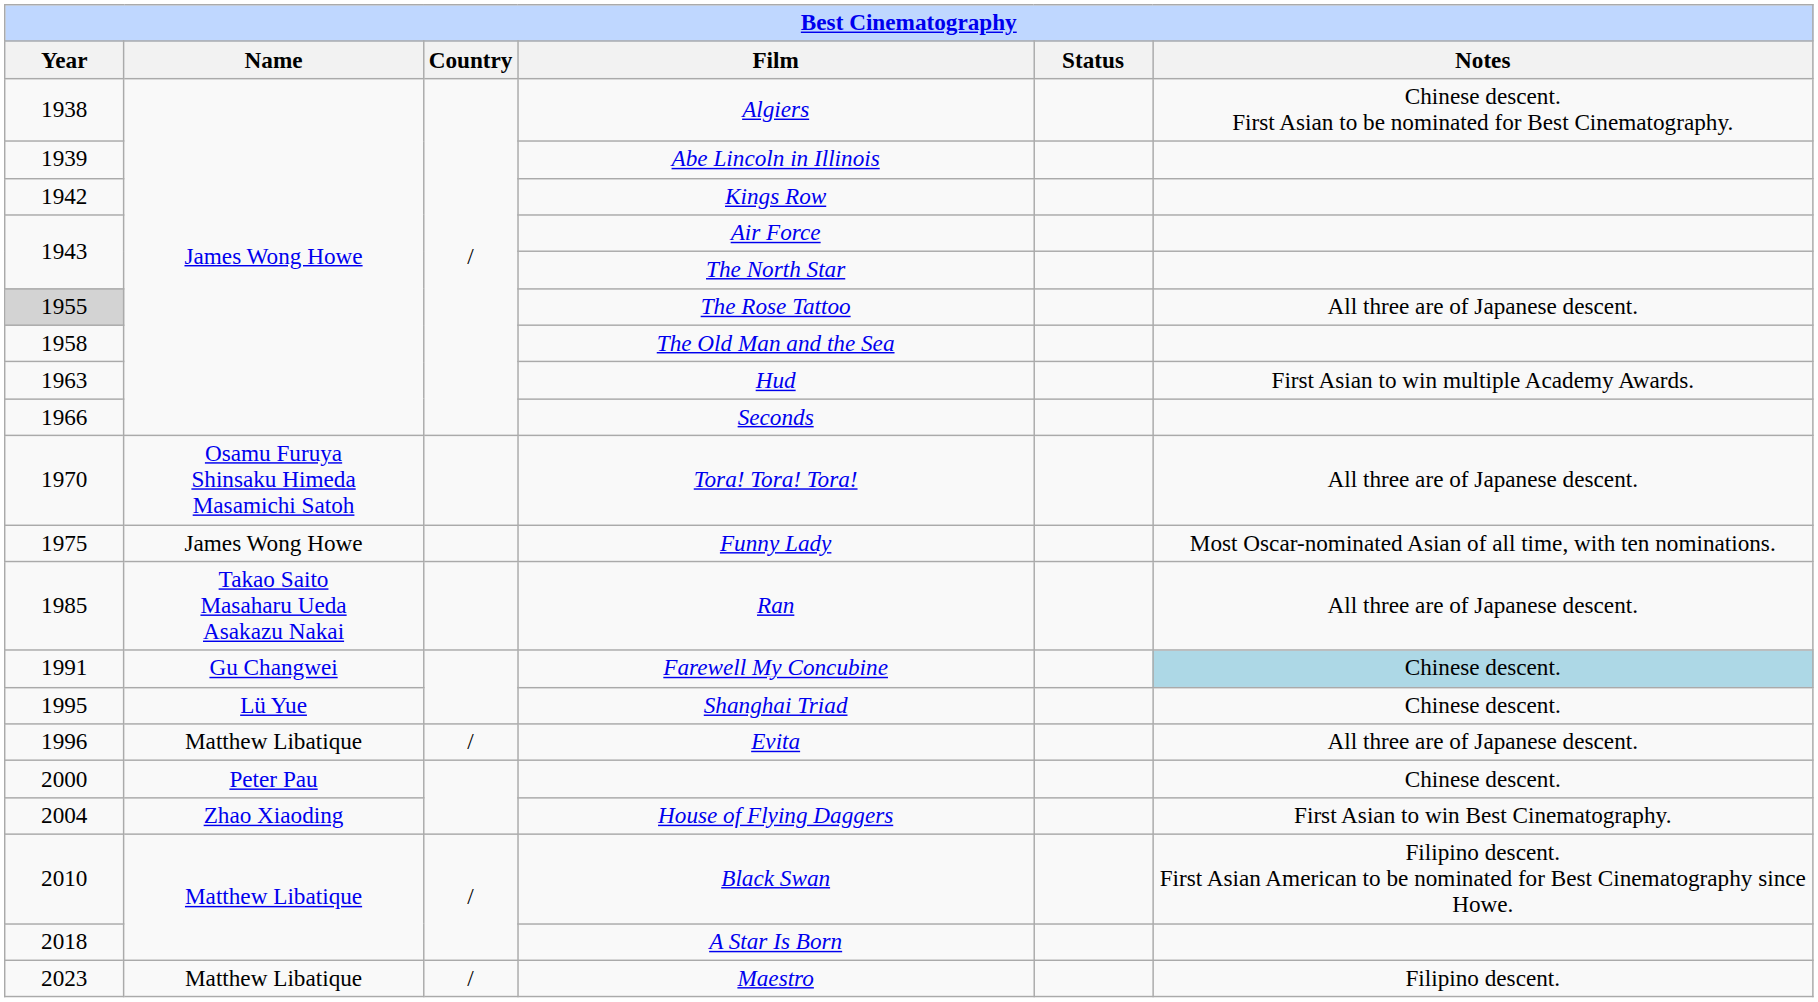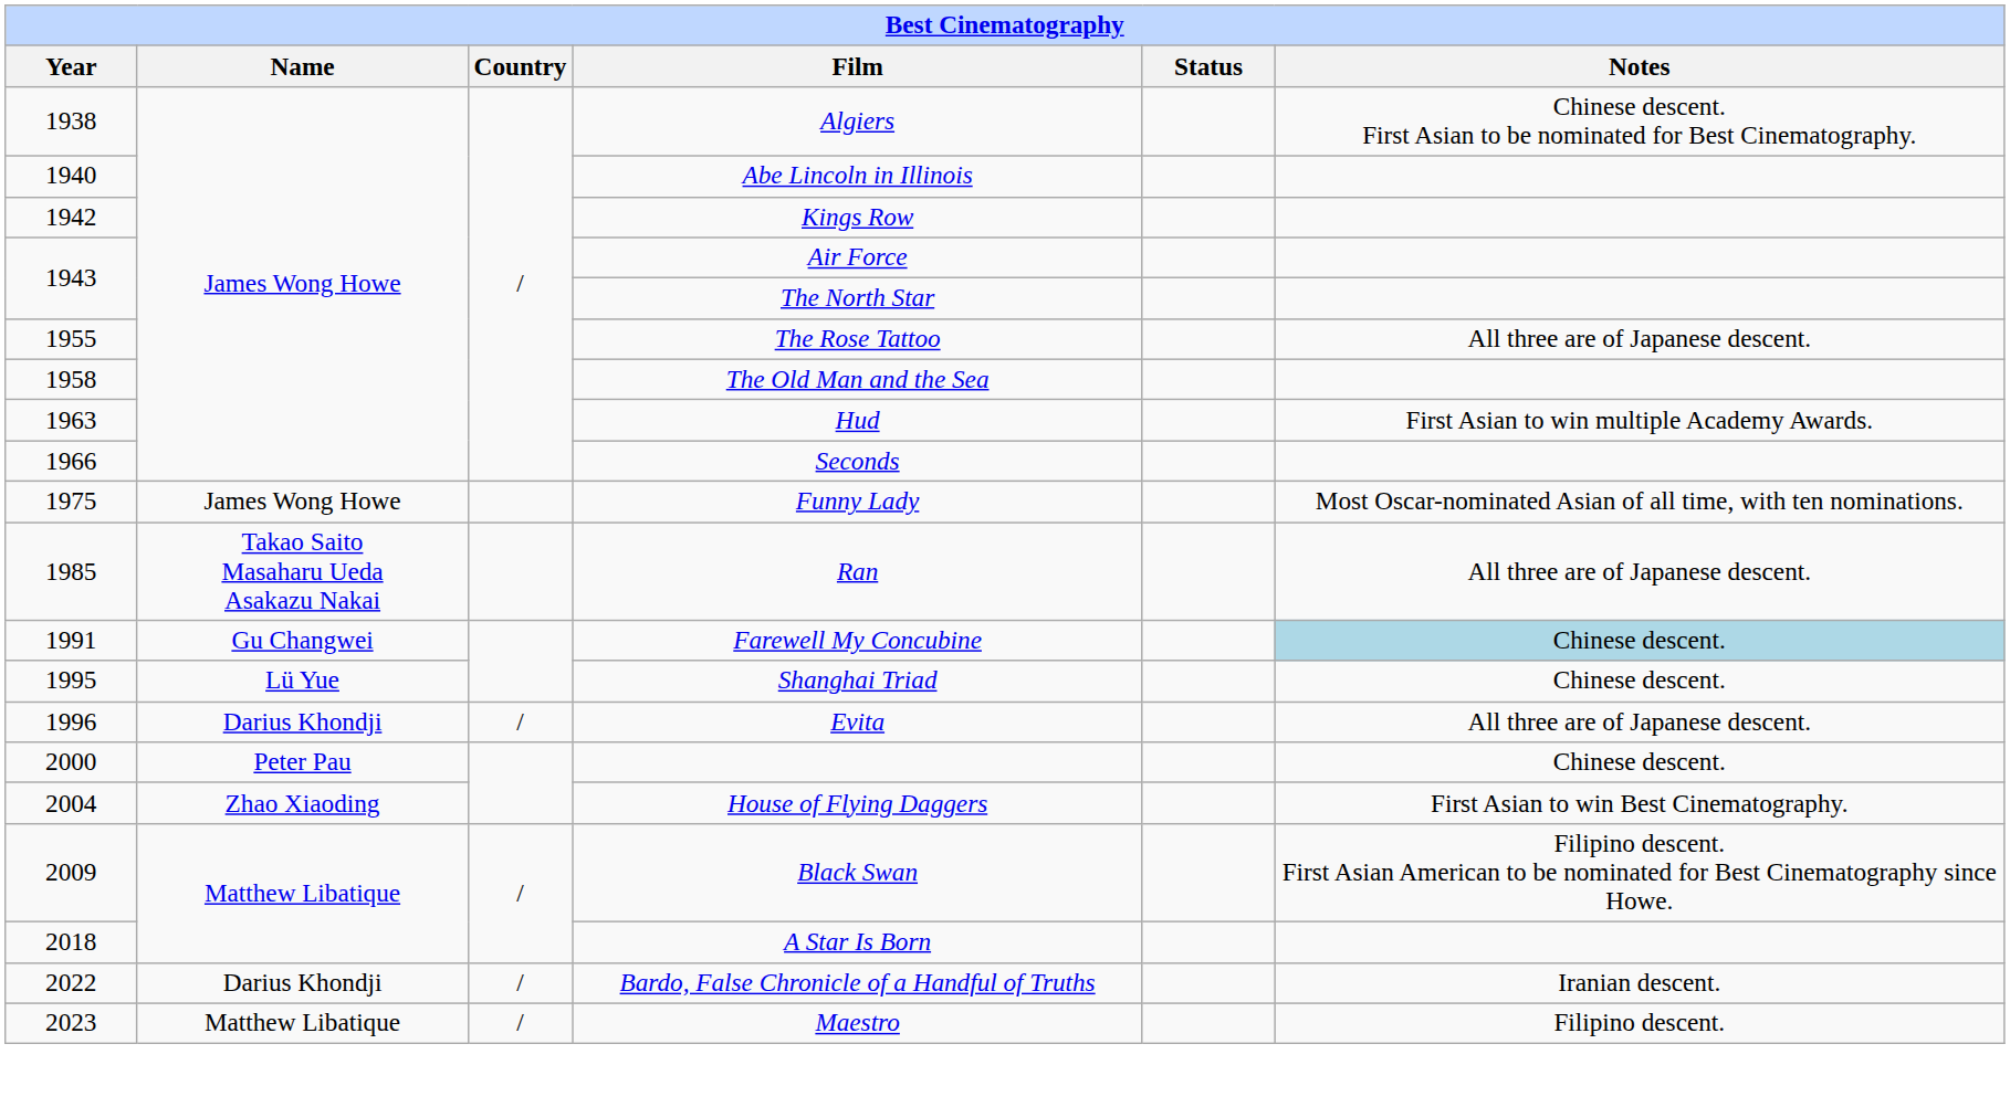Abe Lincoln in Illinois | Year: 1939 -> 1940
The Rose Tattoo | Year: lightgrey background -> no background
- row: 1970 | Osamu Furuya Shinsaku Himeda Masamichi Satoh | Tora! Tora! Tora! | All three are of Japanese descent.
Evita | Name: Matthew Libatique -> Darius Khondji
Black Swan | Year: 2010 -> 2009
+ row: 2022 | Darius Khondji | / | Bardo, False Chronicle of a Handful of Truths | Iranian descent.
